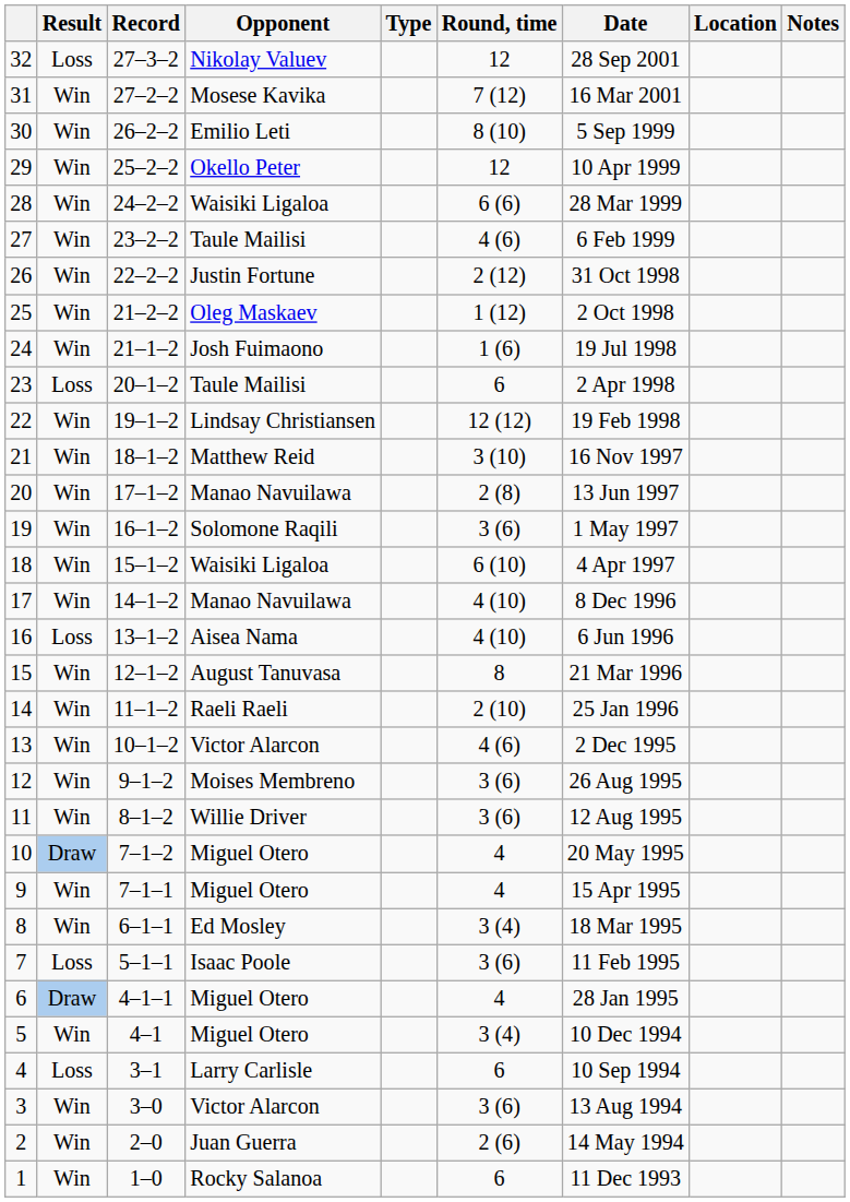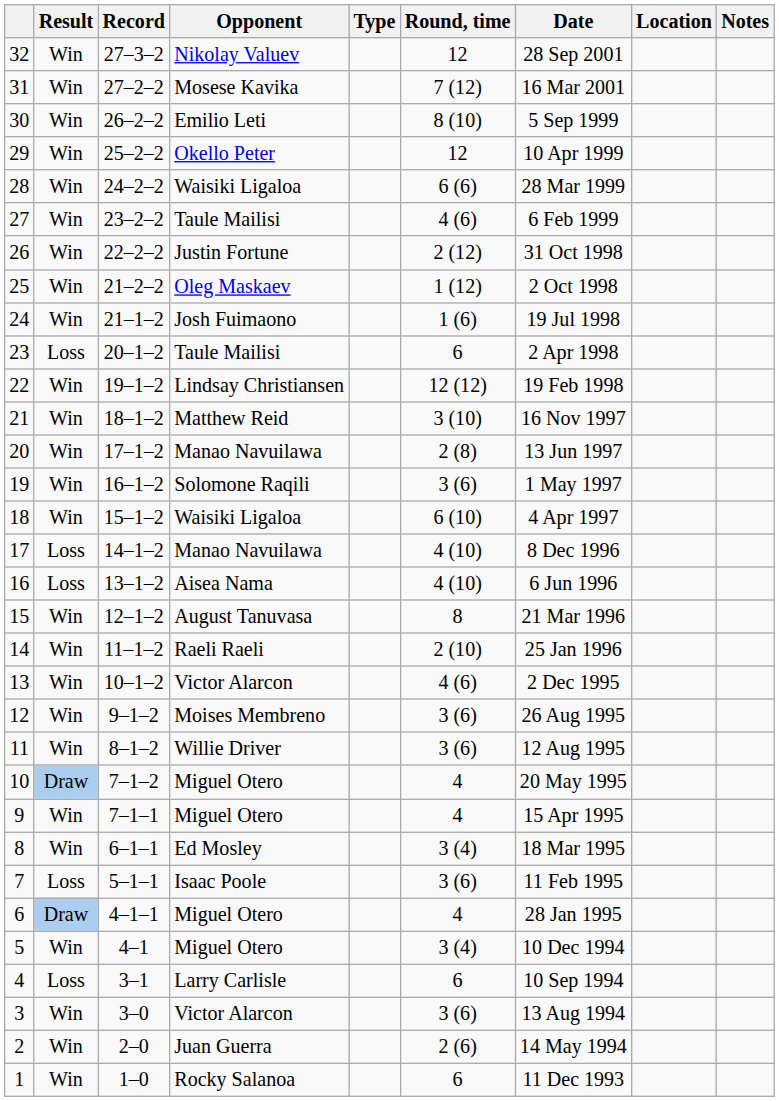32 | Result: Loss -> Win
17 | Result: Win -> Loss
